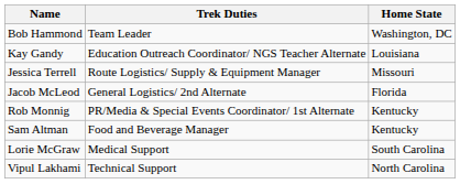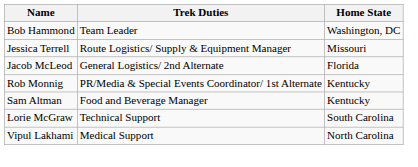- row: Kay Gandy | Education Outreach Coordinator/ NGS Teacher Alternate | Louisiana
Lorie McGraw | Trek Duties: Medical Support -> Technical Support
Vipul Lakhami | Trek Duties: Technical Support -> Medical Support
